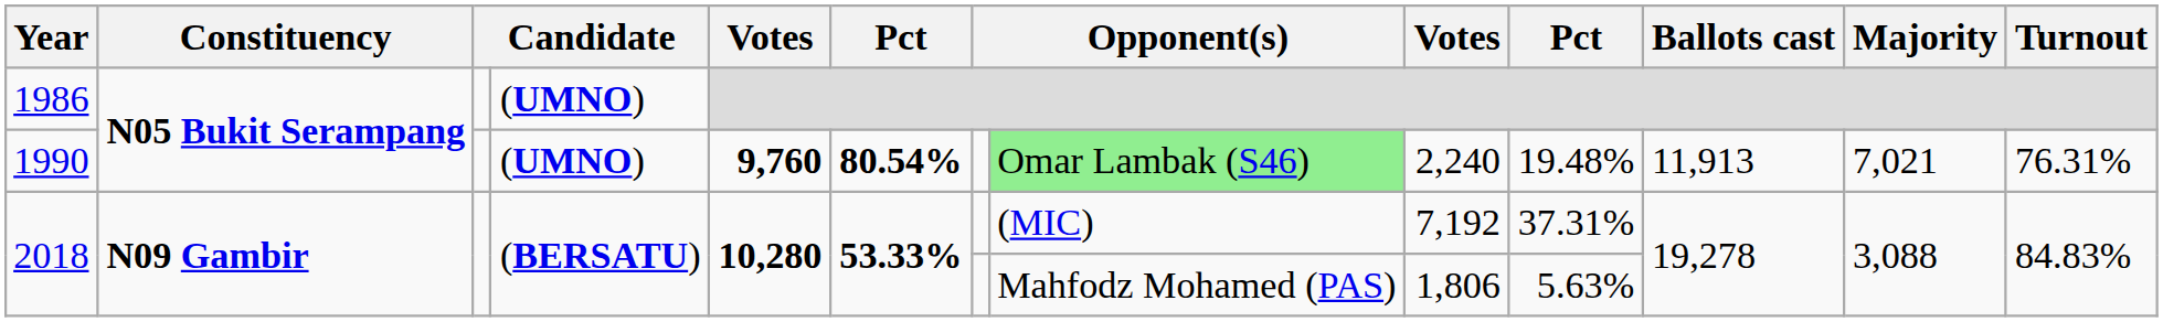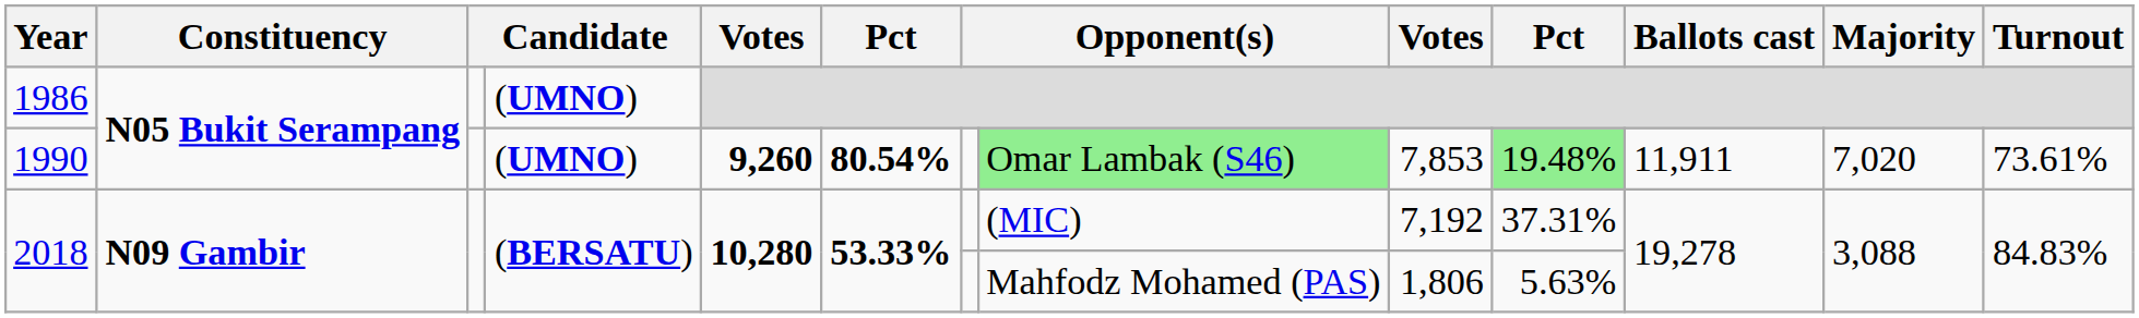1990 | column 5: 9,760 -> 9,260
1990 | column 9: 2,240 -> 7,853
1990 | column 10: no background -> lightgreen background
1990 | Ballots cast: 11,913 -> 11,911
1990 | Majority: 7,021 -> 7,020
1990 | Turnout: 76.31% -> 73.61%
